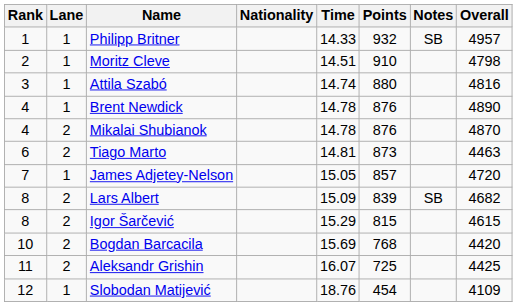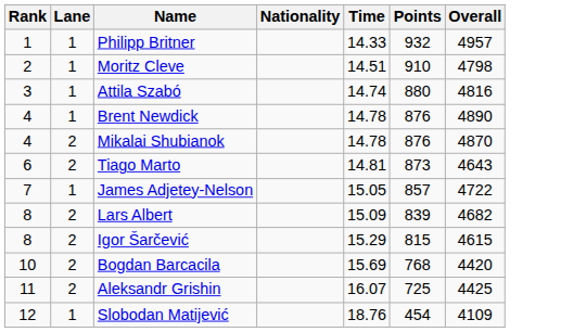- column: Notes | SB | SB
Tiago Marto | Overall: 4463 -> 4643
James Adjetey-Nelson | Overall: 4720 -> 4722
